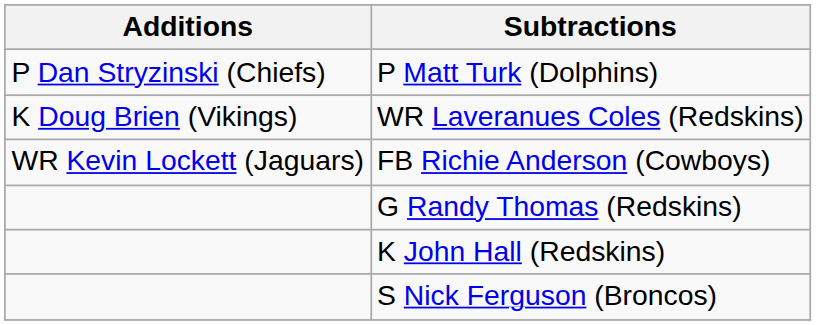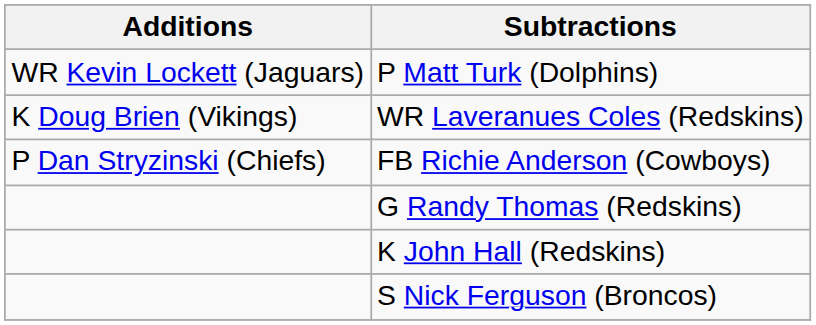P Matt Turk (Dolphins) | Additions: P Dan Stryzinski (Chiefs) -> WR Kevin Lockett (Jaguars)
FB Richie Anderson (Cowboys) | Additions: WR Kevin Lockett (Jaguars) -> P Dan Stryzinski (Chiefs)
